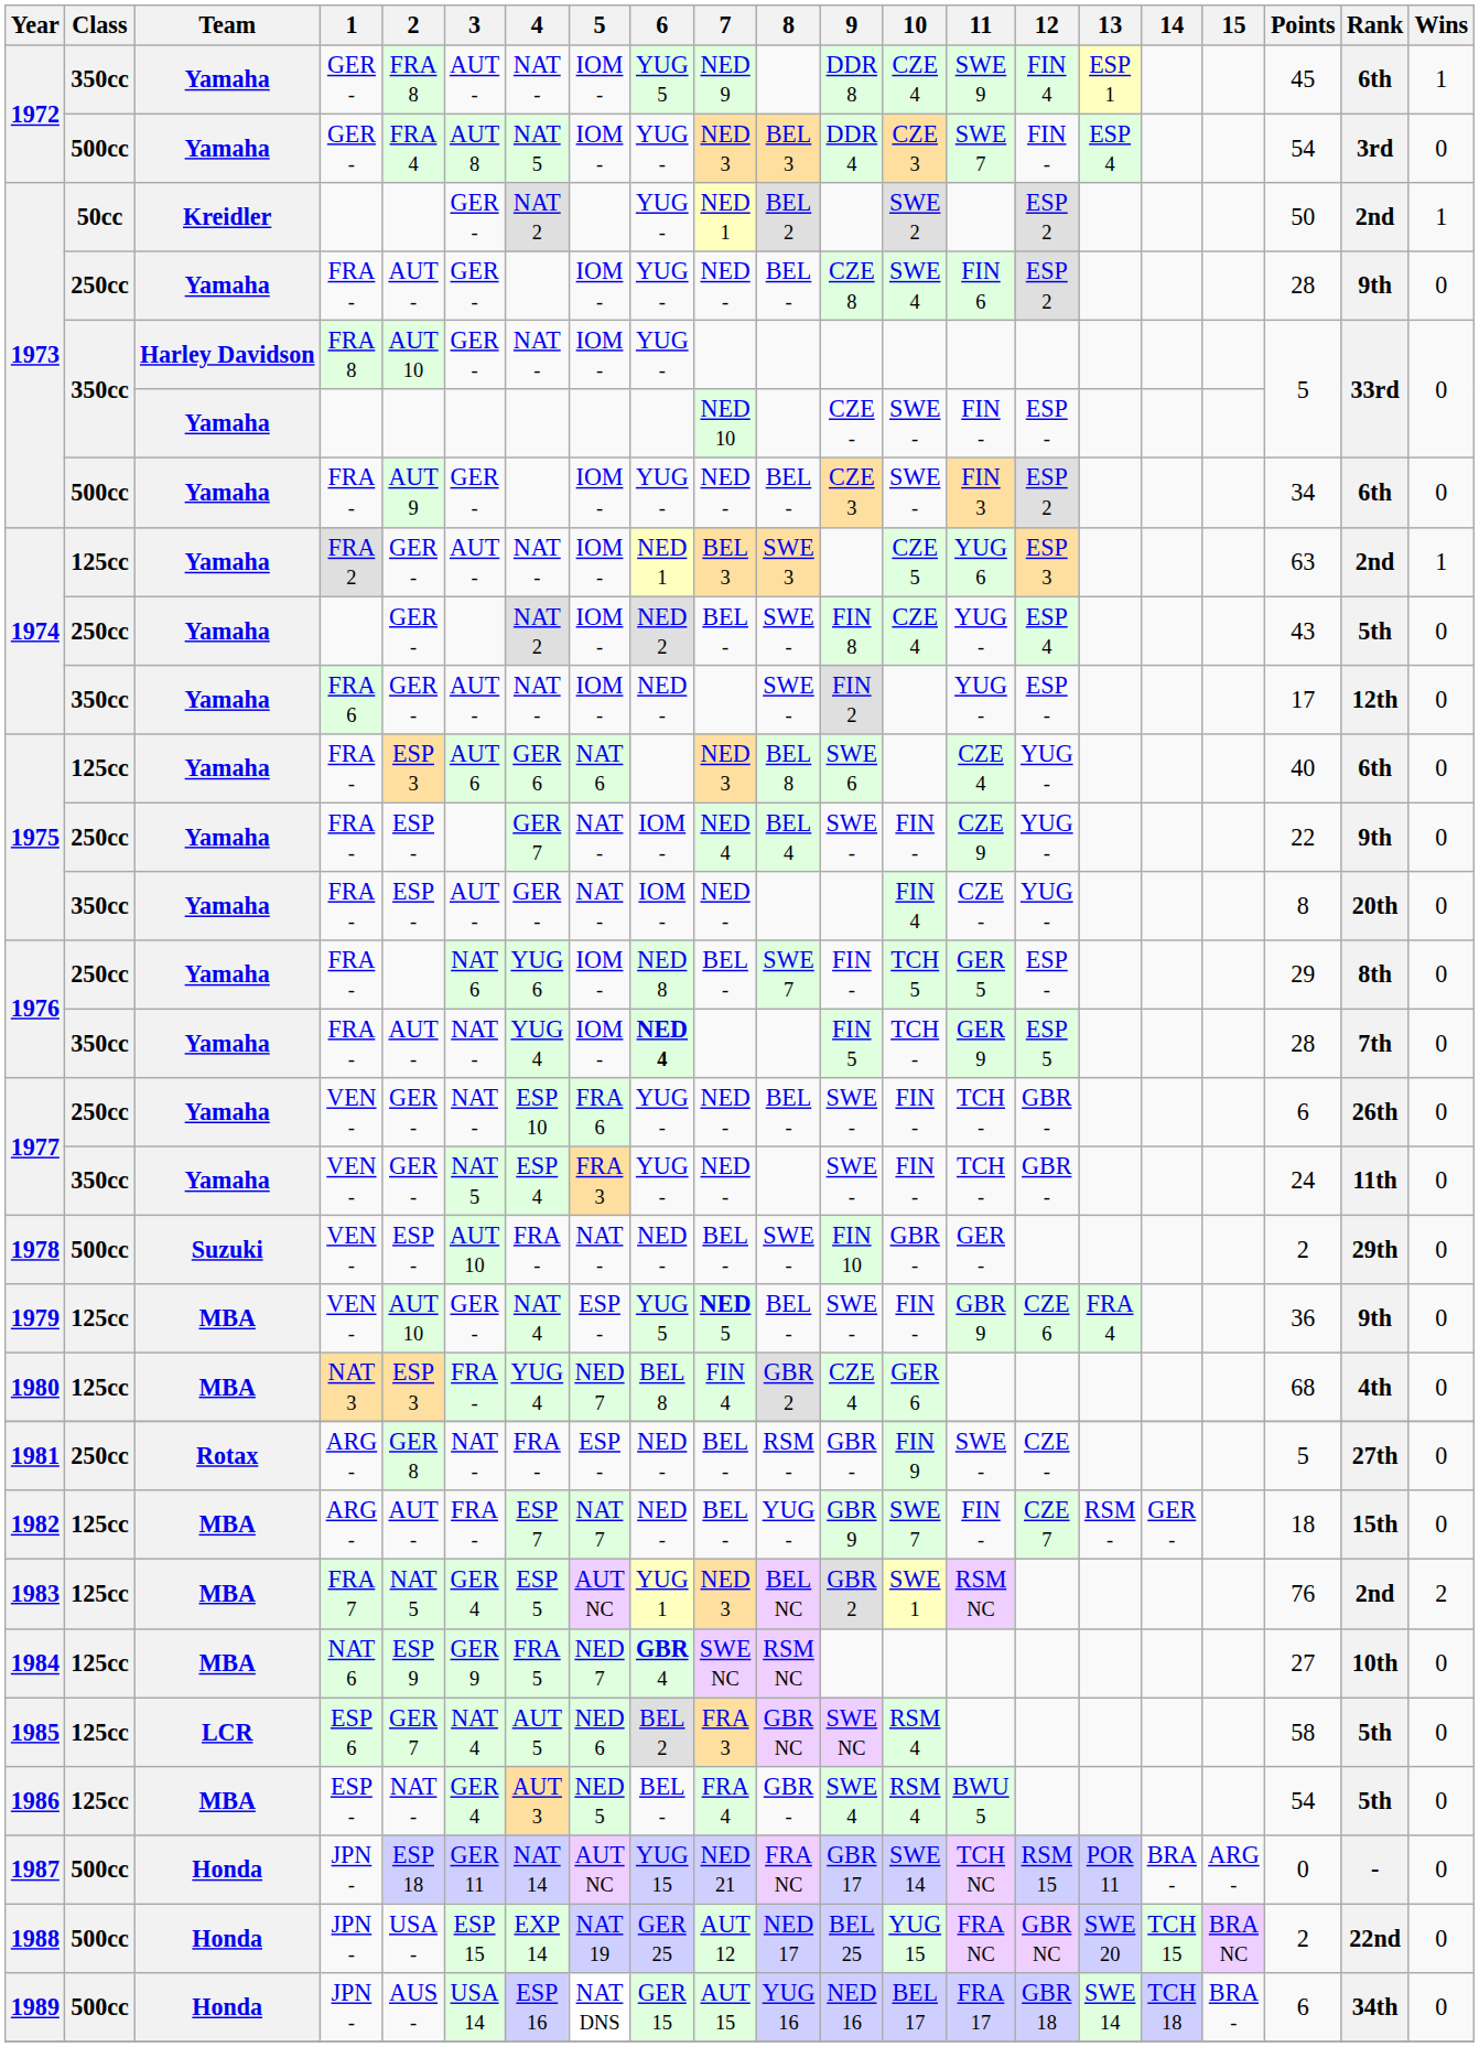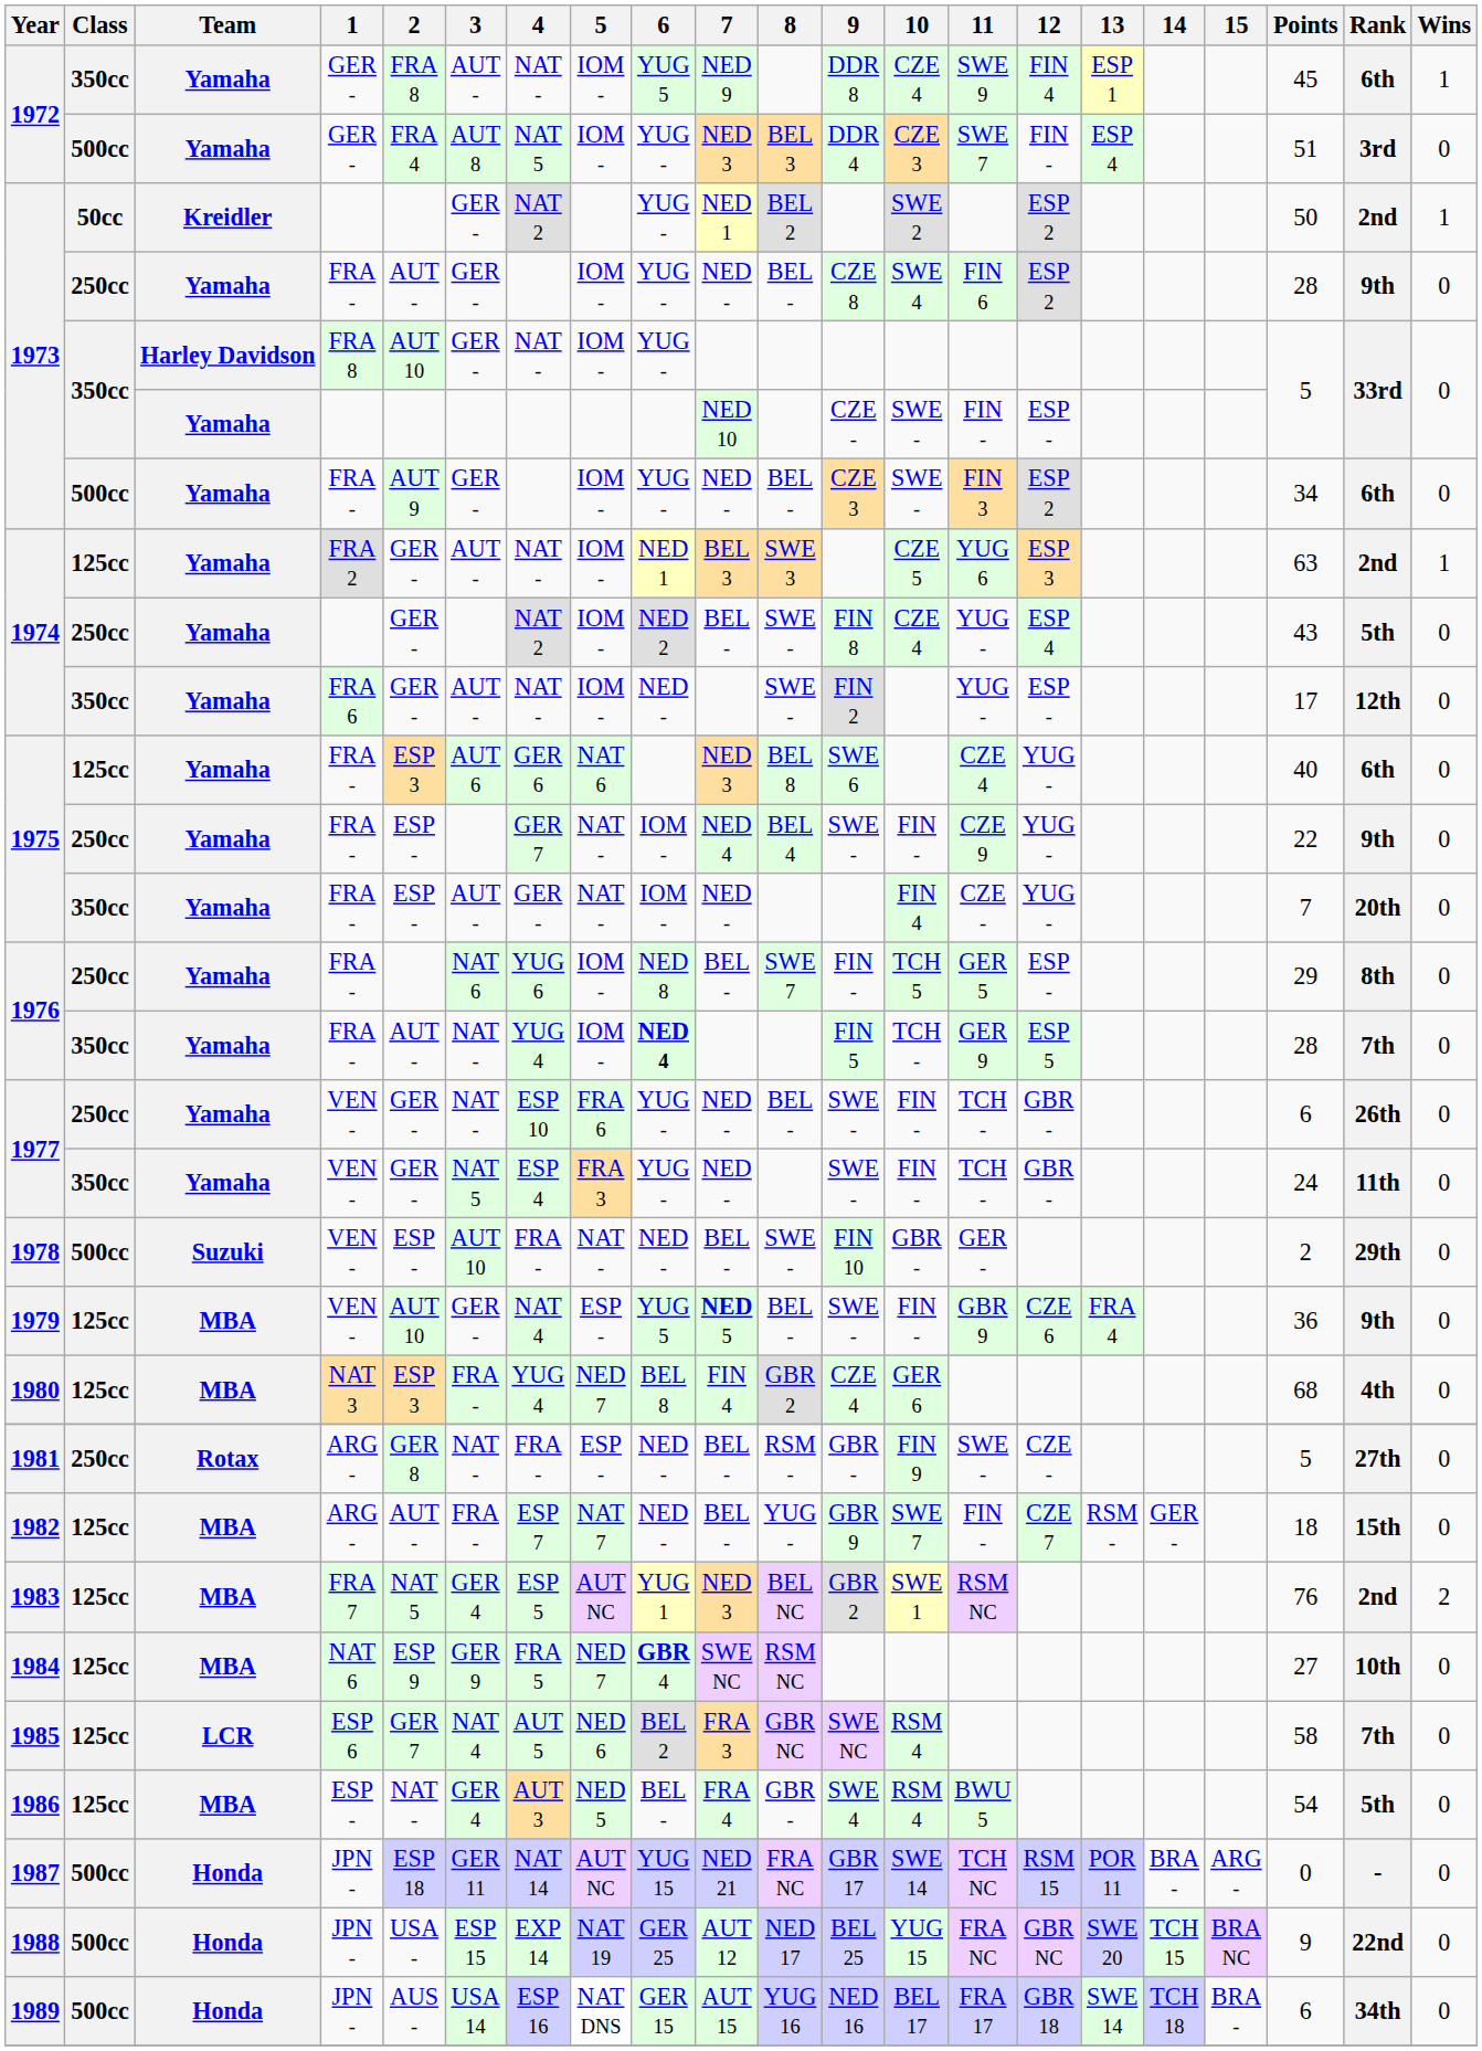1972 / 500cc | Points: 54 -> 51
1975 / 350cc | Points: 8 -> 7
1985 | Rank: 5th -> 7th
1988 | Points: 2 -> 9
